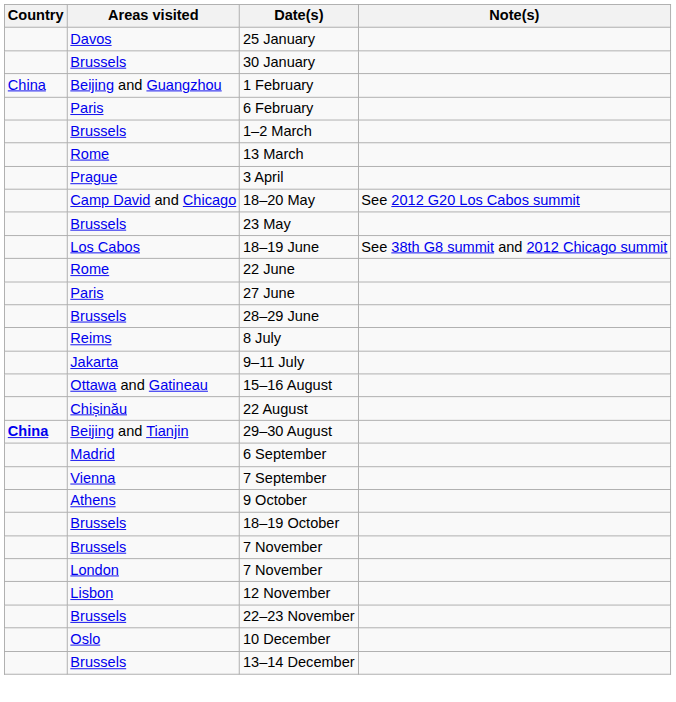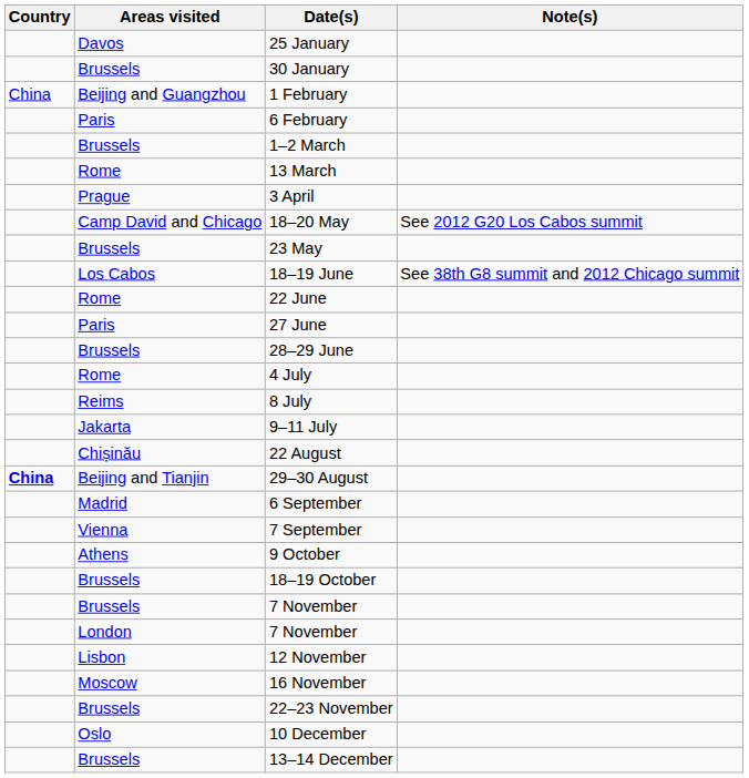+ row: Rome | 4 July
- row: Ottawa and Gatineau | 15–16 August
+ row: Moscow | 16 November
